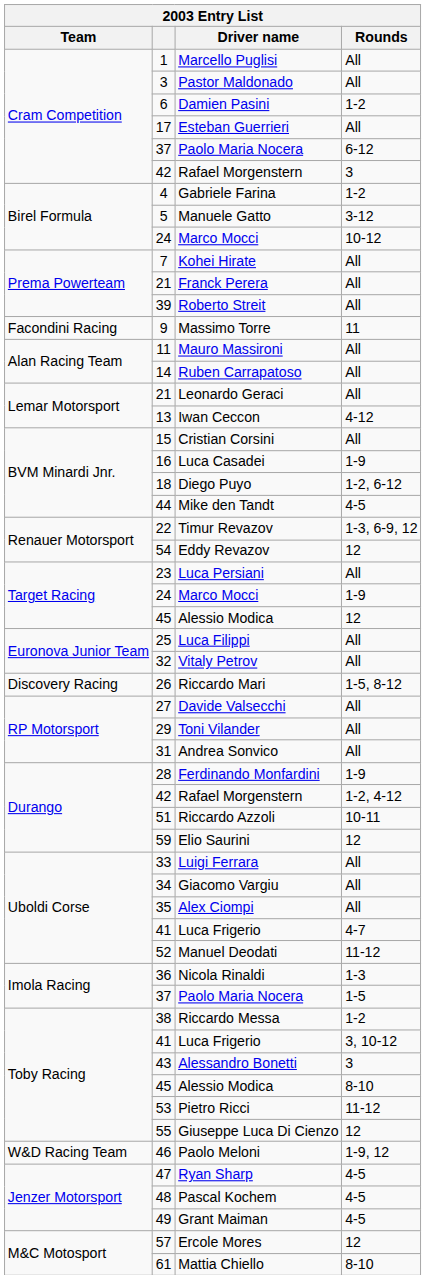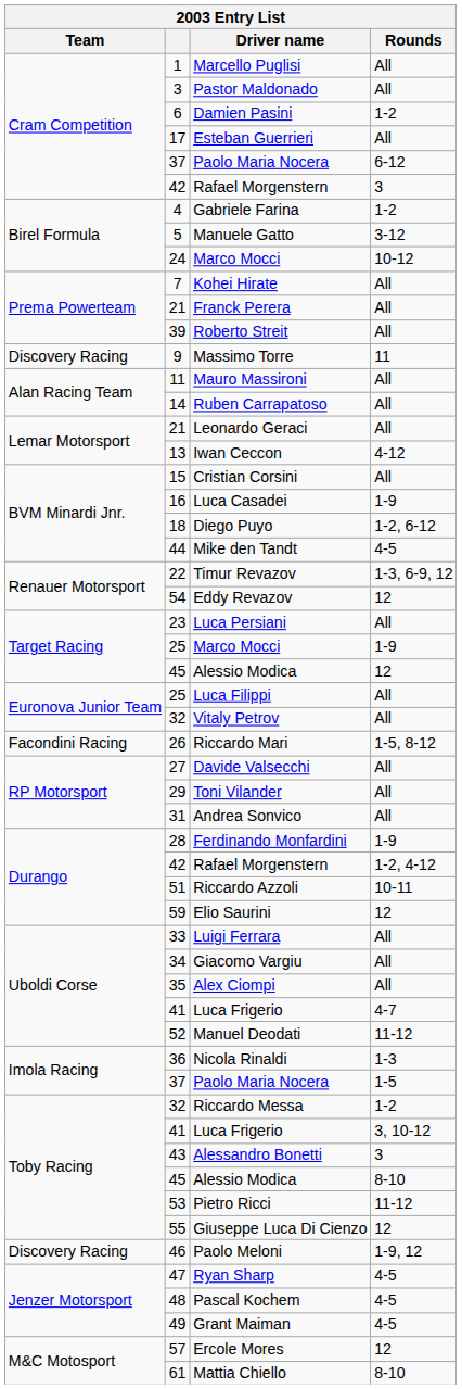Massimo Torre | Team: Facondini Racing -> Discovery Racing
Marco Mocci / 1-9 | column 2: 24 -> 25
Riccardo Mari | Team: Discovery Racing -> Facondini Racing
Riccardo Messa | column 2: 38 -> 32
Paolo Meloni | Team: W&D Racing Team -> Discovery Racing
